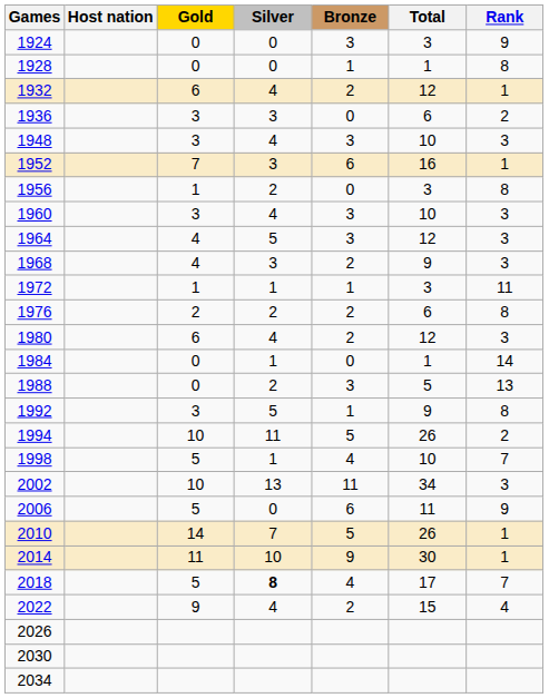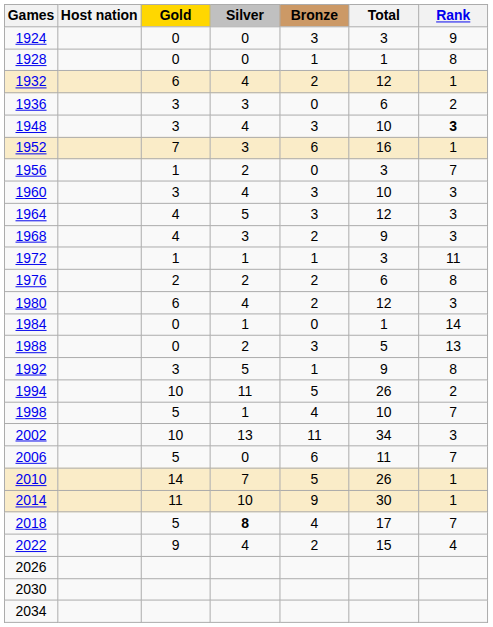1948 | Rank: normal -> bold
1956 | Rank: 8 -> 7
2006 | Rank: 9 -> 7
